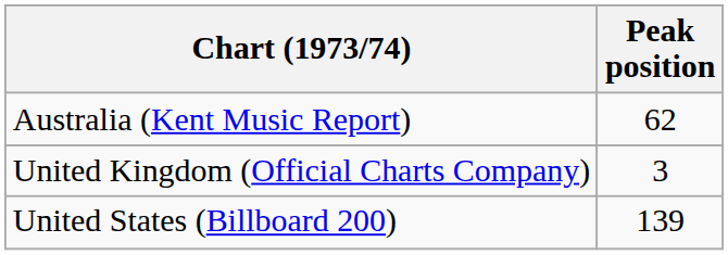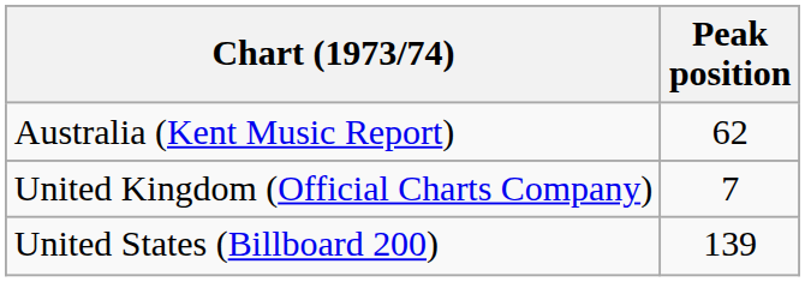United Kingdom (Official Charts Company) | Peak position: 3 -> 7
